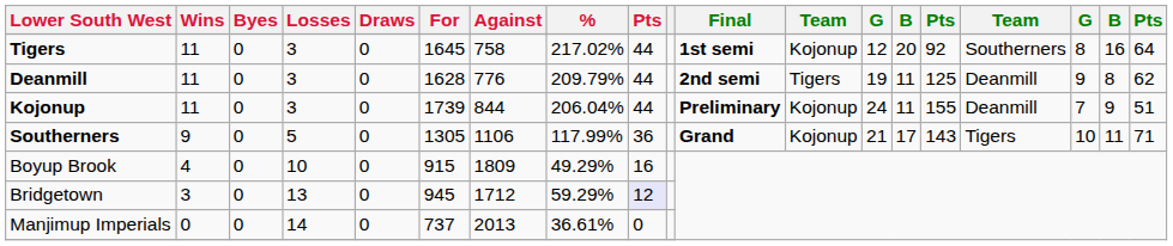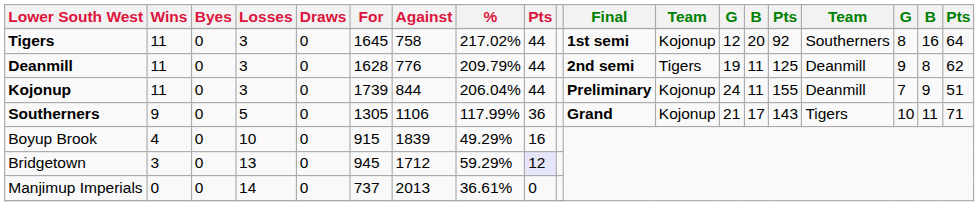Boyup Brook | Against: 1809 -> 1839
